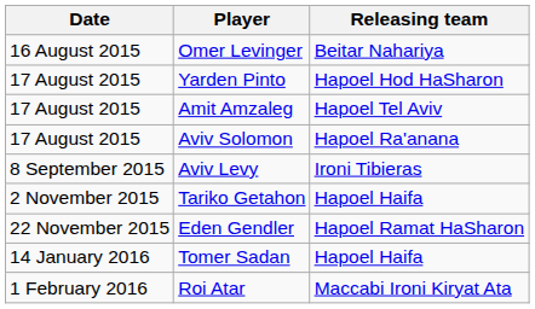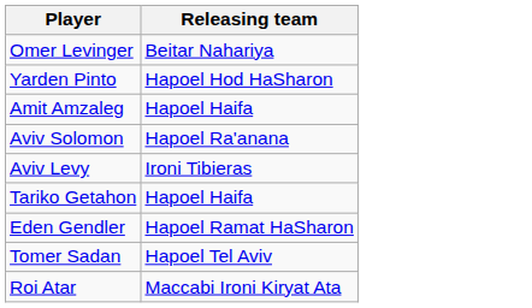- column: Date | 16 August 2015 | 17 August 2015 | 17 August 2015 | 17 August 2015 | 8 September 2015 | 2 November 2015 | 22 November 2015 | 14 January 2016 | 1 February 2016
Amit Amzaleg | Releasing team: Hapoel Tel Aviv -> Hapoel Haifa
Tomer Sadan | Releasing team: Hapoel Haifa -> Hapoel Tel Aviv
